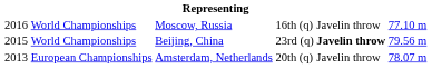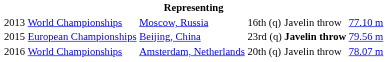Moscow, Russia | column 1: 2016 -> 2013
Beijing, China | column 2: World Championships -> European Championships
Amsterdam, Netherlands | column 1: 2013 -> 2016
Amsterdam, Netherlands | column 2: European Championships -> World Championships
